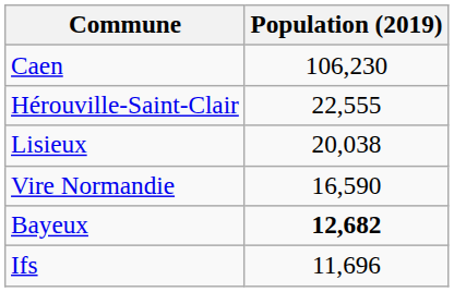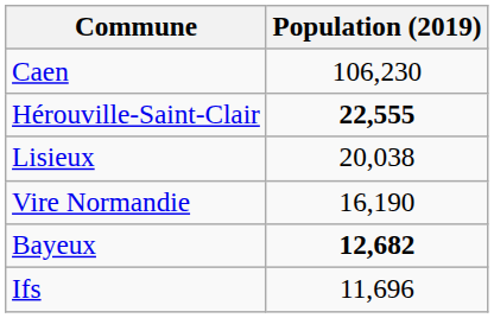Hérouville-Saint-Clair | Population (2019): normal -> bold
Vire Normandie | Population (2019): 16,590 -> 16,190
